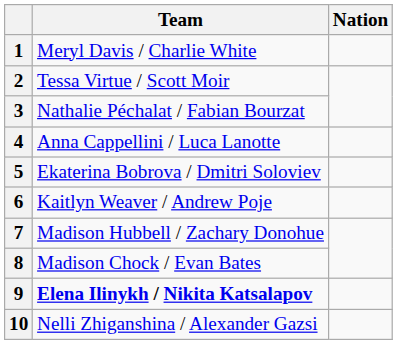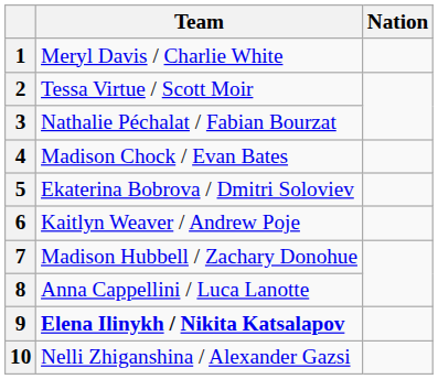4 | Team: Anna Cappellini / Luca Lanotte -> Madison Chock / Evan Bates
8 | Team: Madison Chock / Evan Bates -> Anna Cappellini / Luca Lanotte
